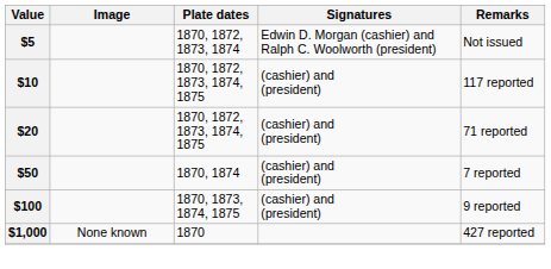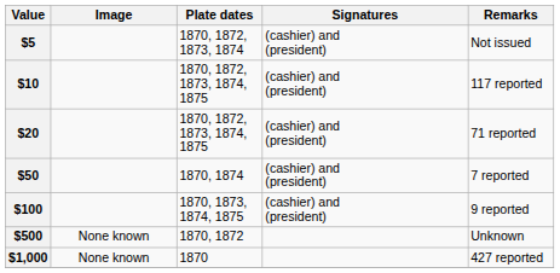$5 | Signatures: Edwin D. Morgan (cashier) and Ralph C. Woolworth (president) -> (cashier) and (president)
+ row: $500 | None known | 1870, 1872 | Unknown
